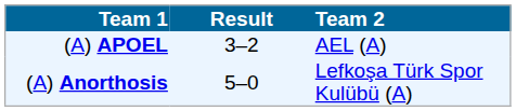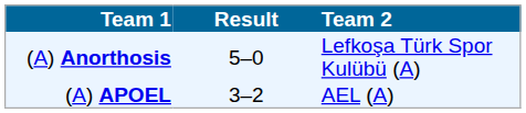rows swapped: (A) Anorthosis <-> (A) APOEL
